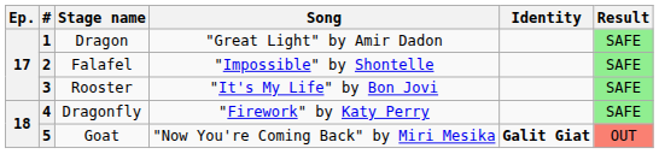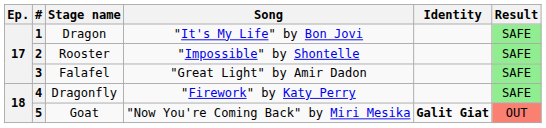1 | Song: "Great Light" by Amir Dadon -> "It's My Life" by Bon Jovi
2 | Stage name: Falafel -> Rooster
3 | Stage name: Rooster -> Falafel
3 | Song: "It's My Life" by Bon Jovi -> "Great Light" by Amir Dadon
